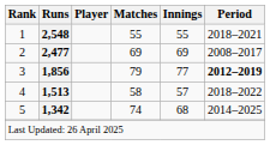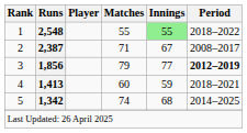1 | Innings: no background -> lightgreen background
1 | Period: 2018–2021 -> 2018–2022
2 | Runs: 2,477 -> 2,387
2 | Matches: 69 -> 71
2 | Innings: 69 -> 67
4 | Runs: 1,513 -> 1,413
4 | Matches: 58 -> 60
4 | Innings: 57 -> 59
4 | Period: 2018–2022 -> 2018–2021
